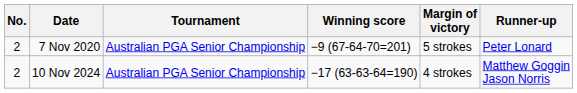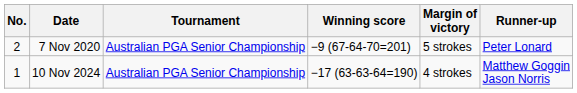10 Nov 2024 | No.: 2 -> 1
